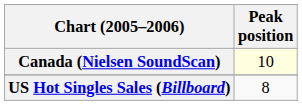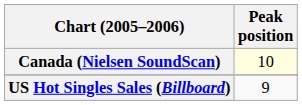US Hot Singles Sales (Billboard) | Peak position: 8 -> 9
